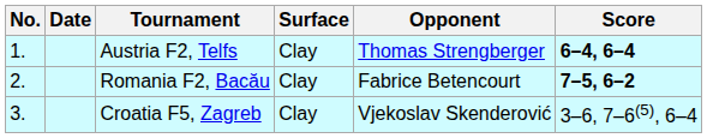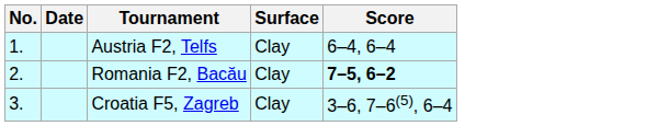- column: Opponent | Thomas Strengberger | Fabrice Betencourt | Vjekoslav Skenderović
Austria F2, Telfs | Score: bold -> normal
